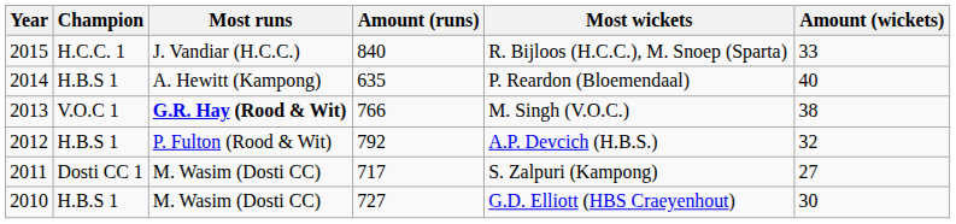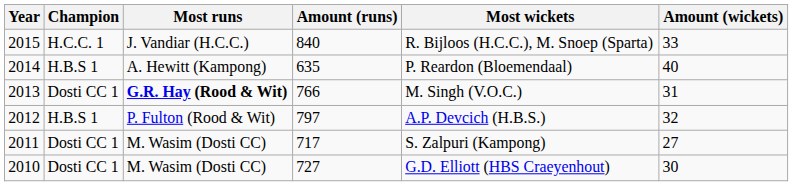2013 | Champion: V.O.C 1 -> Dosti CC 1
2013 | Amount (wickets): 38 -> 31
2012 | Amount (runs): 792 -> 797
2010 | Champion: H.B.S 1 -> Dosti CC 1
